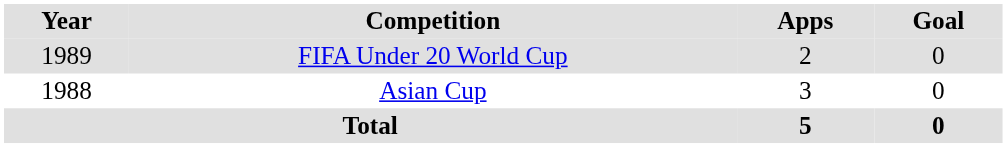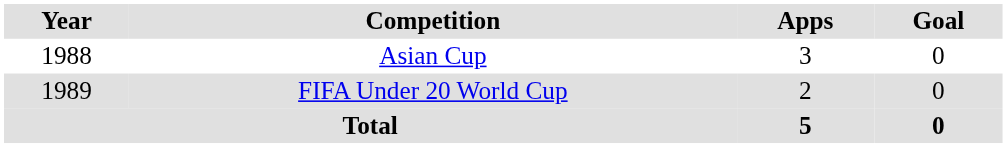rows swapped: Asian Cup <-> FIFA Under 20 World Cup
